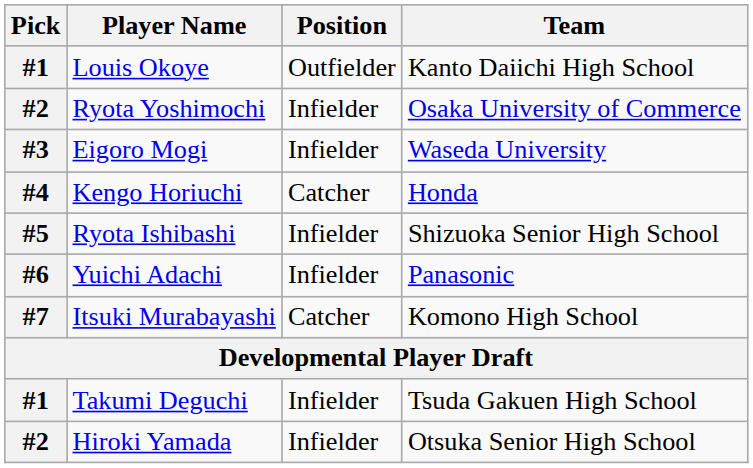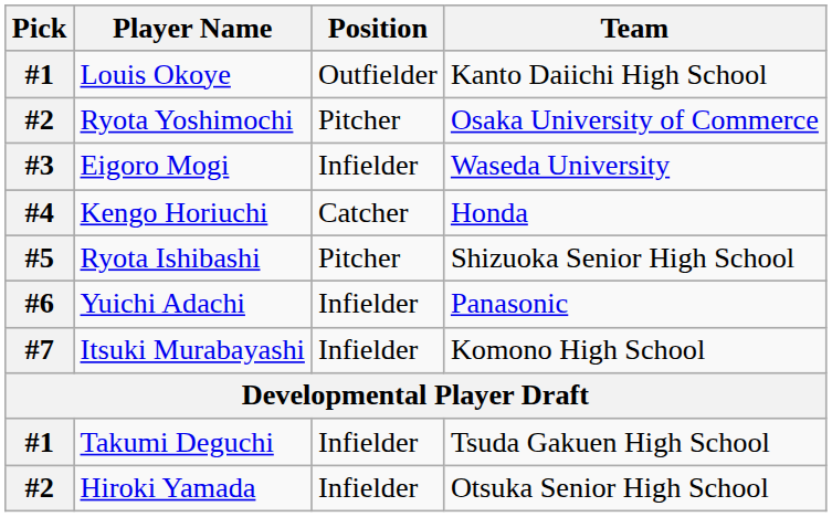Ryota Yoshimochi | Position: Infielder -> Pitcher
Ryota Ishibashi | Position: Infielder -> Pitcher
Itsuki Murabayashi | Position: Catcher -> Infielder
